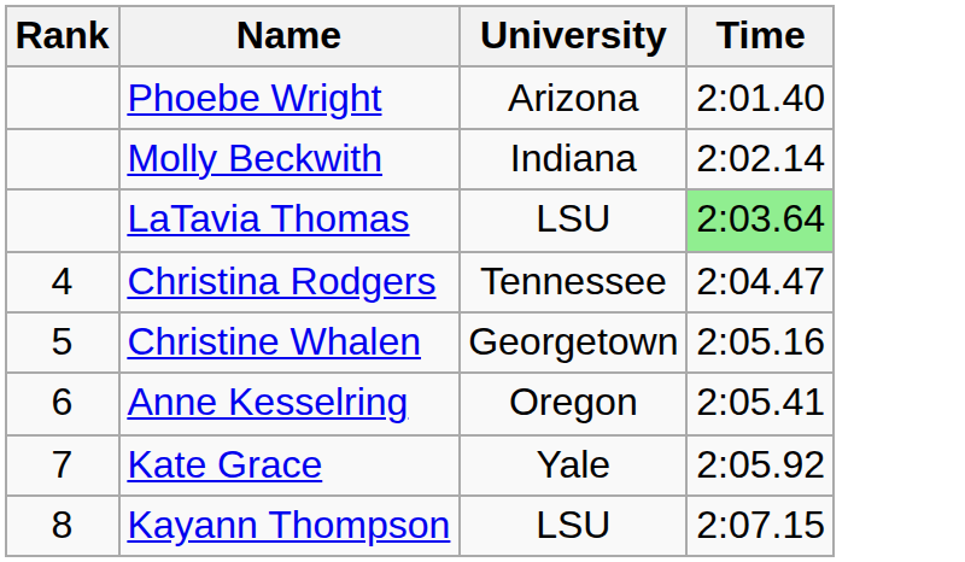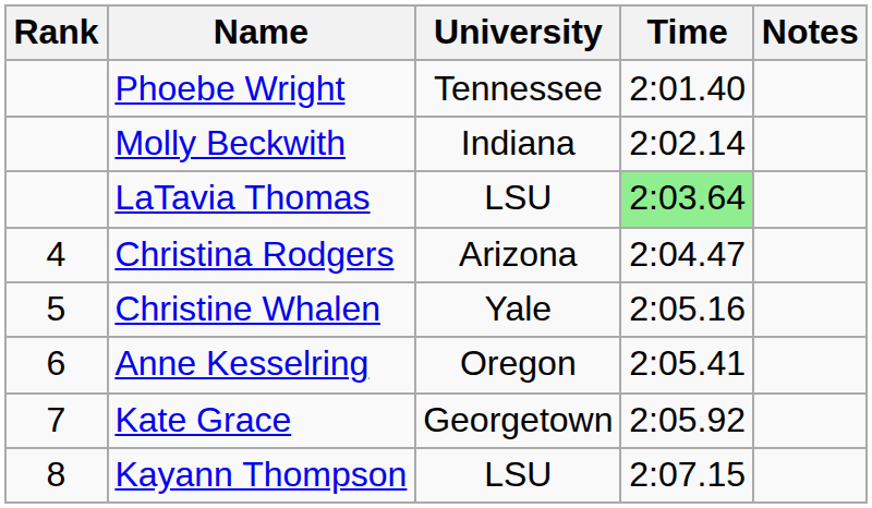+ column: Notes
Phoebe Wright | University: Arizona -> Tennessee
Christina Rodgers | University: Tennessee -> Arizona
Christine Whalen | University: Georgetown -> Yale
Kate Grace | University: Yale -> Georgetown
